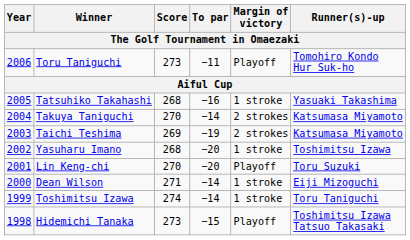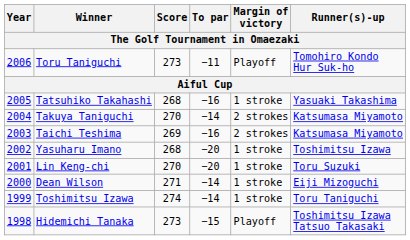Taichi Teshima | To par: −19 -> −16
Lin Keng-chi | Margin of victory: Playoff -> 1 stroke
